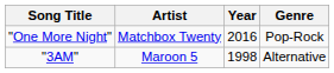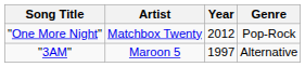"One More Night" | Year: 2016 -> 2012
"3AM" | Year: 1998 -> 1997
